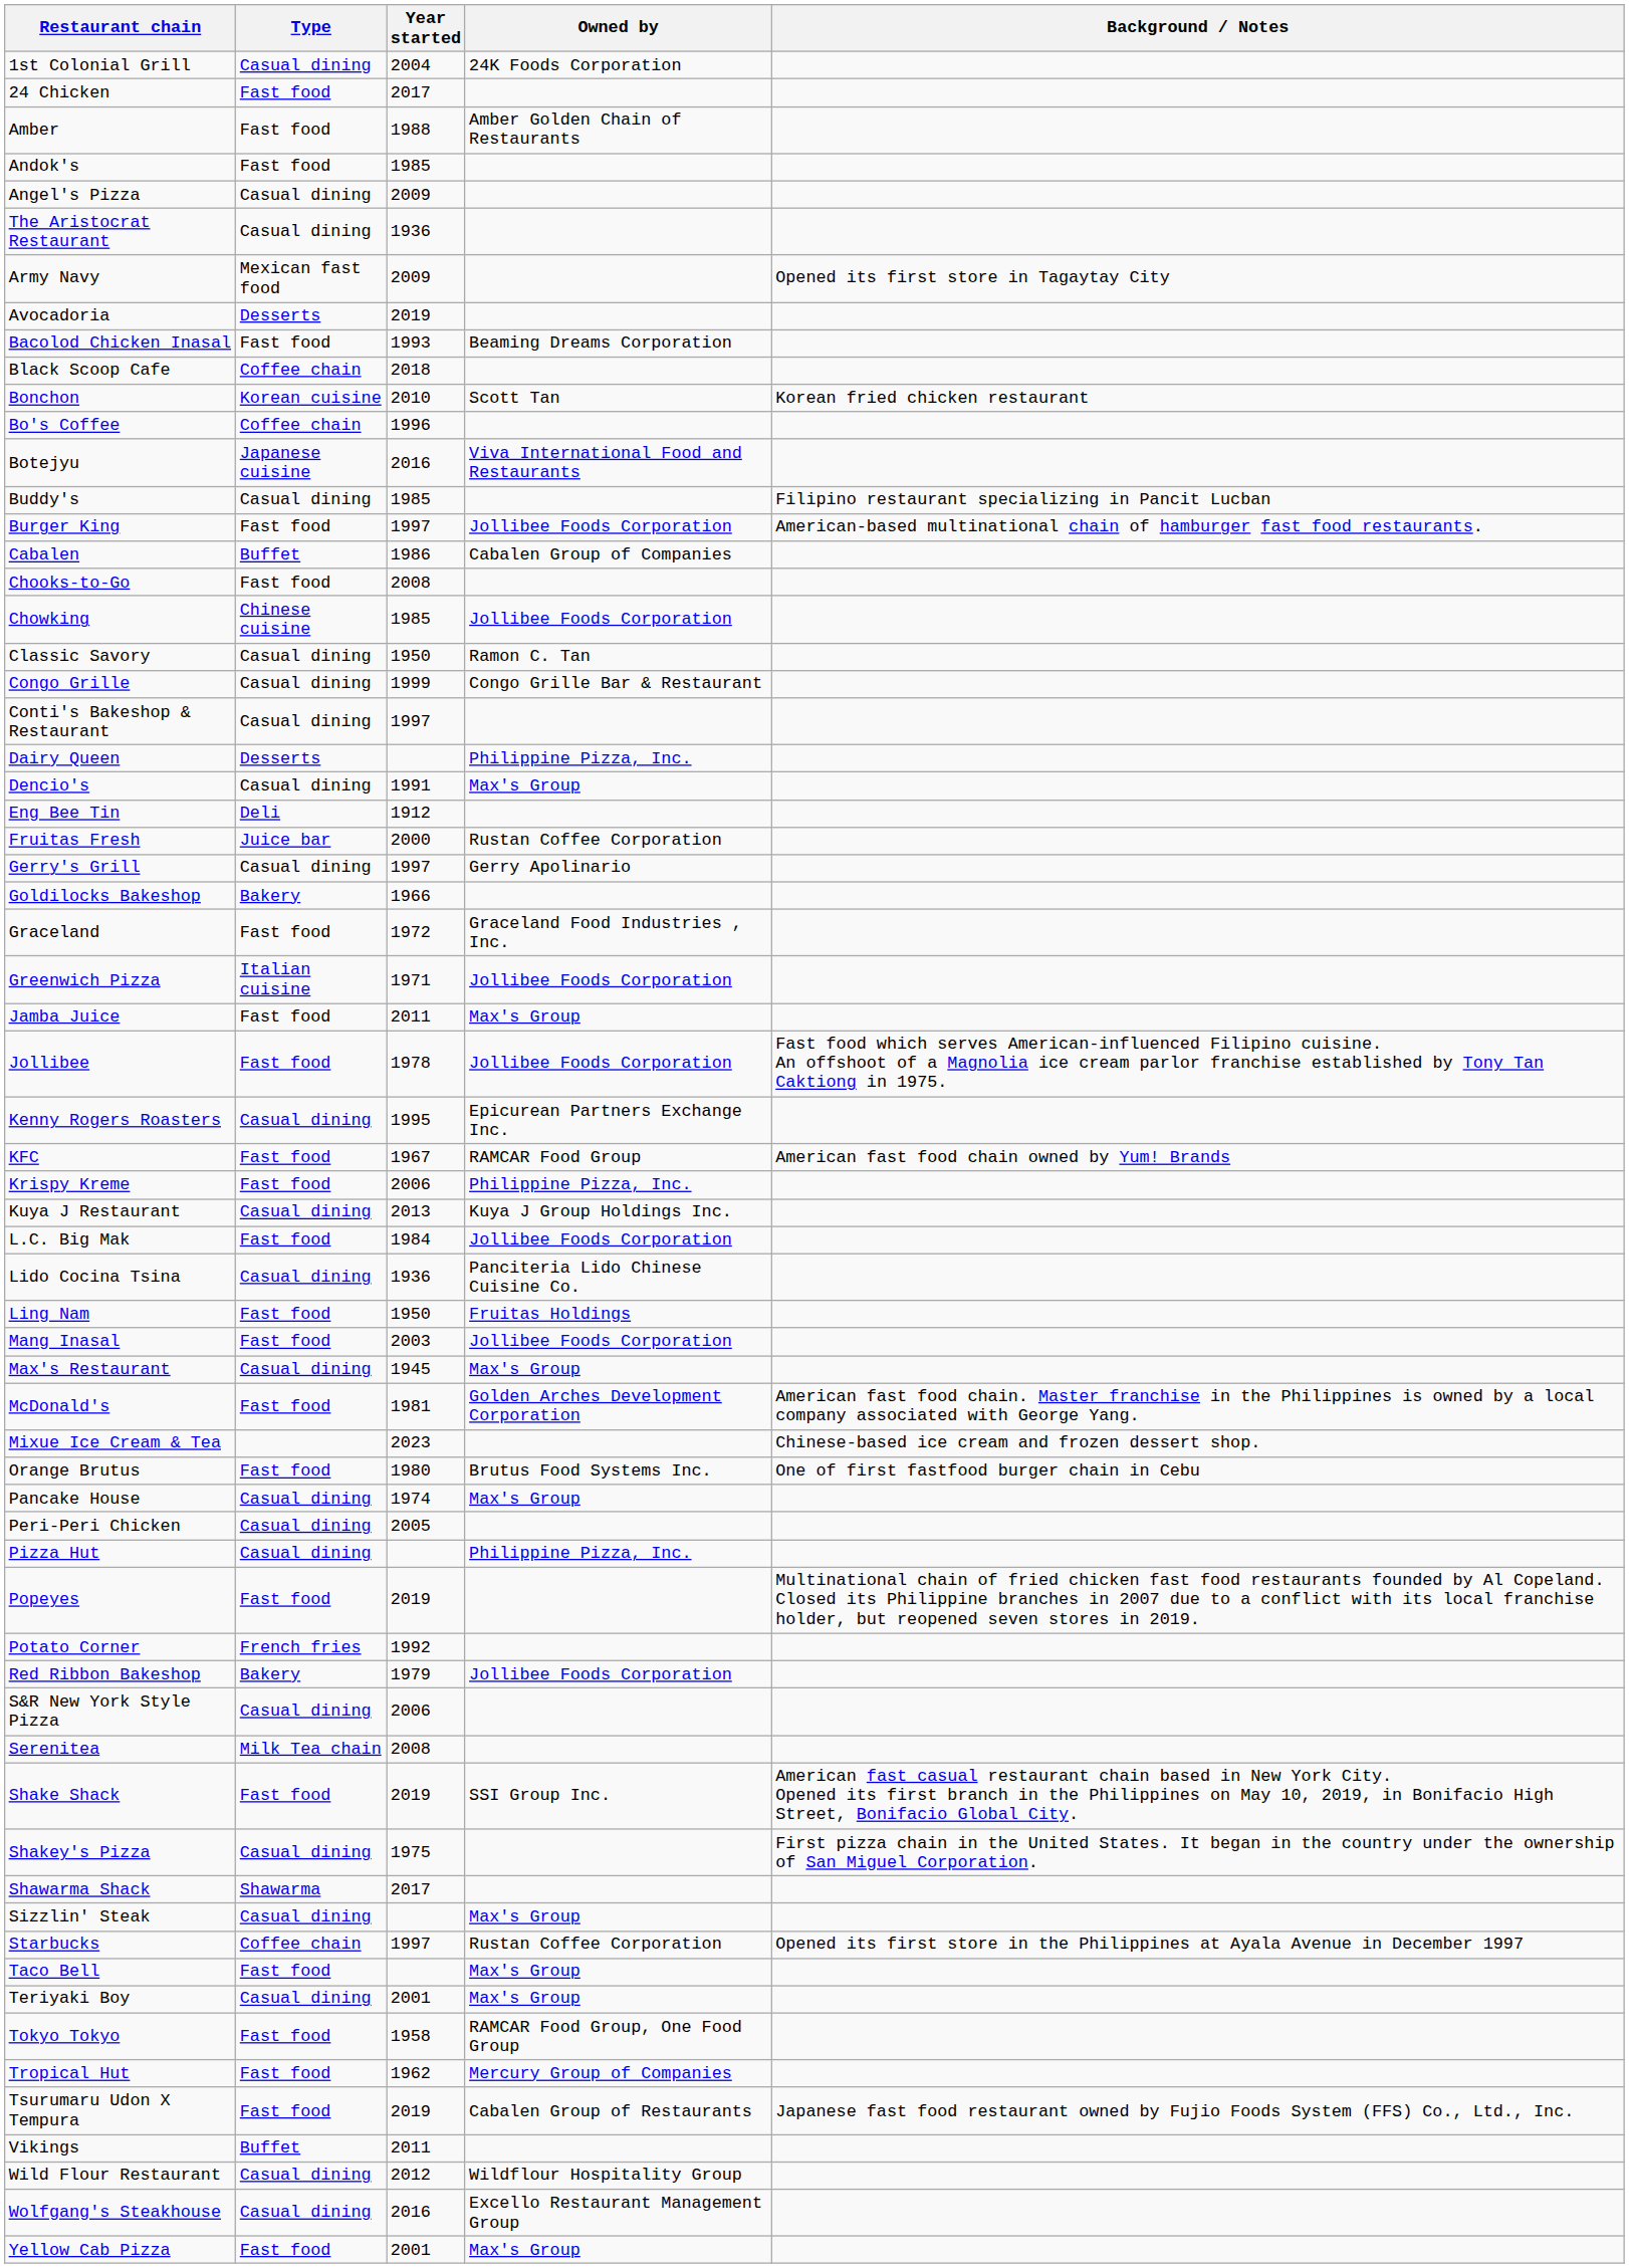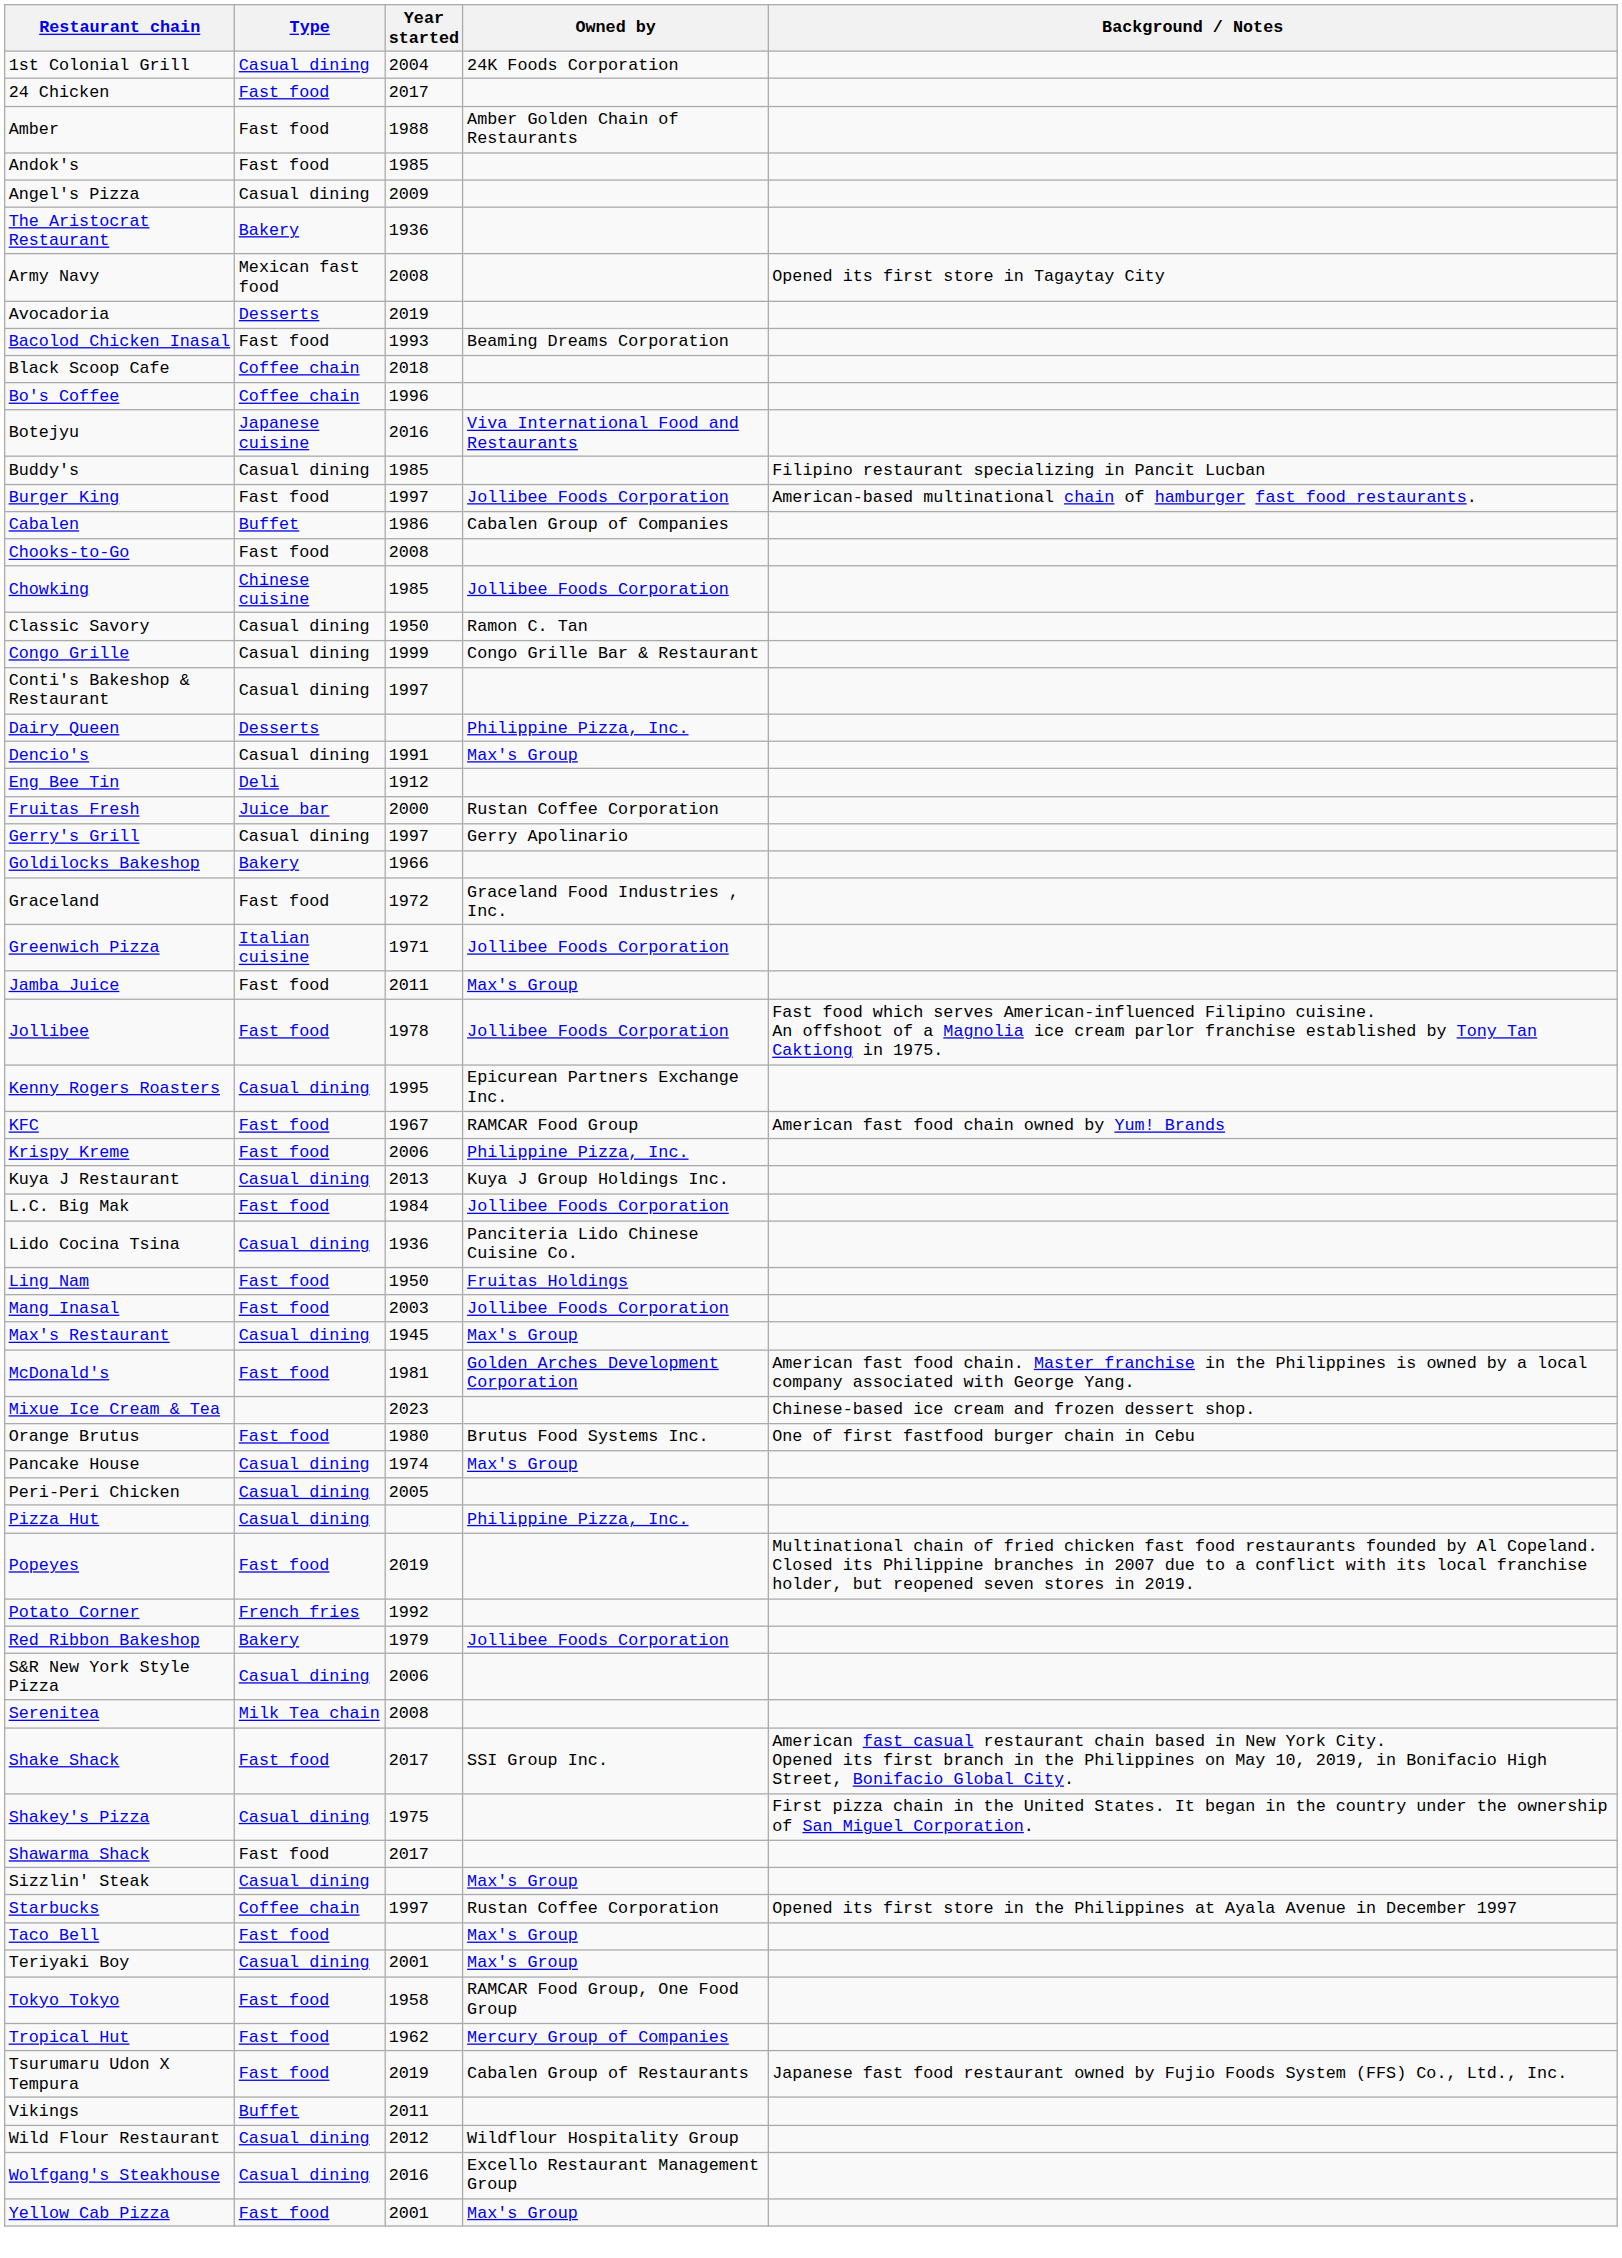The Aristocrat Restaurant | Type: Casual dining -> Bakery
Army Navy | Year started: 2009 -> 2008
- row: Bonchon | Korean cuisine | 2010 | Scott Tan | Korean fried chicken restaurant
Shake Shack | Year started: 2019 -> 2017
Shawarma Shack | Type: Shawarma -> Fast food
